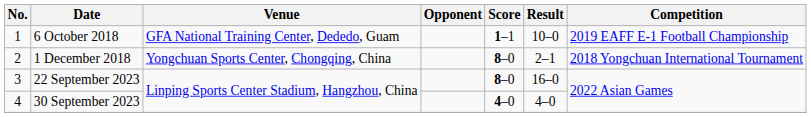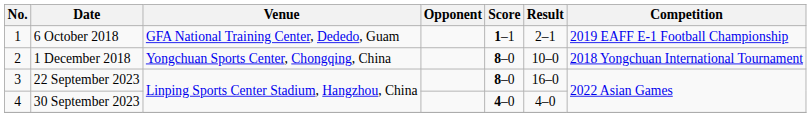6 October 2018 | Result: 10–0 -> 2–1
1 December 2018 | Result: 2–1 -> 10–0
